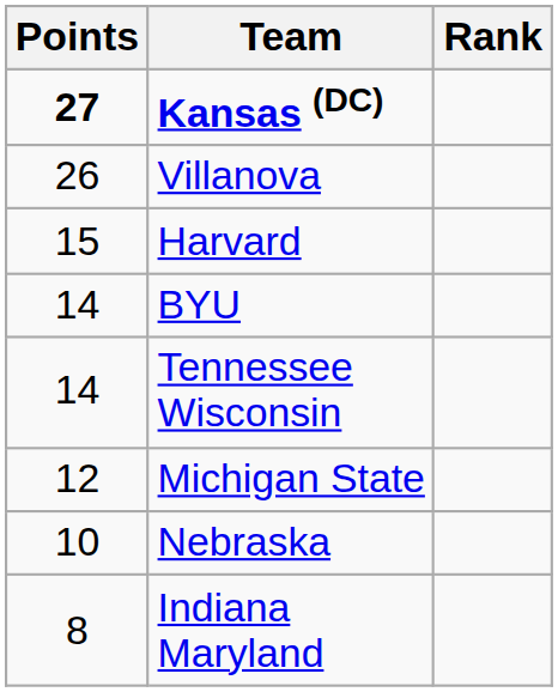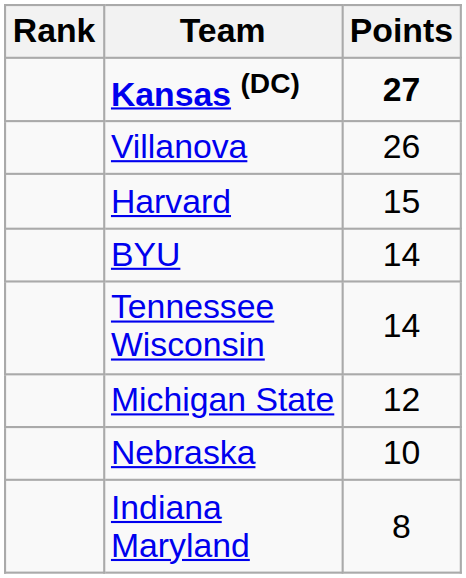columns swapped: Rank <-> Points
